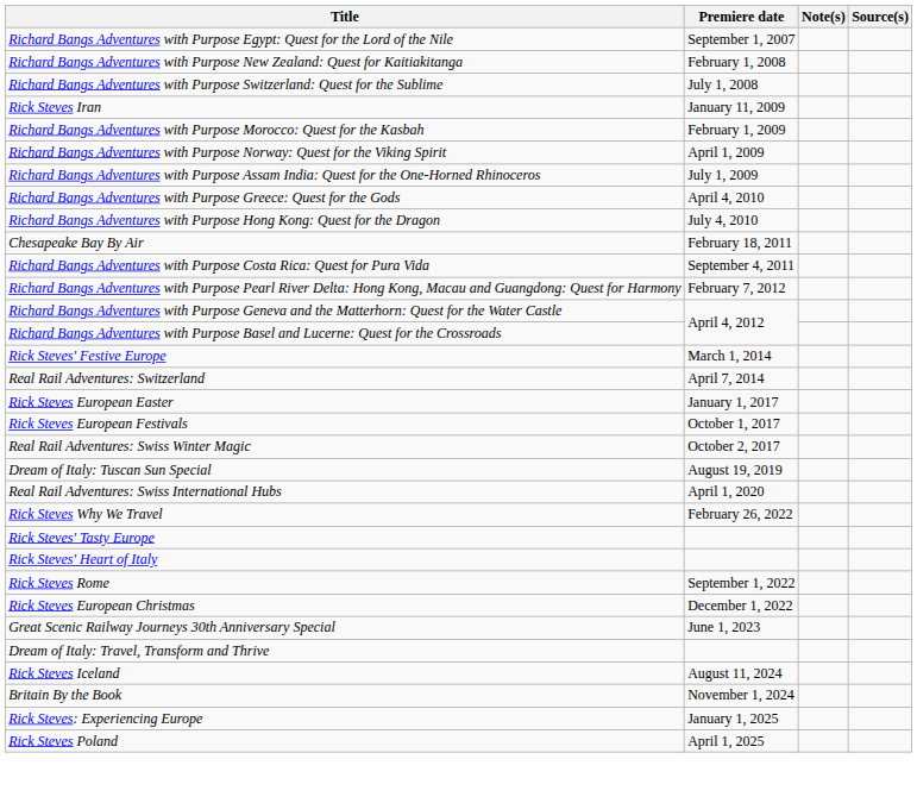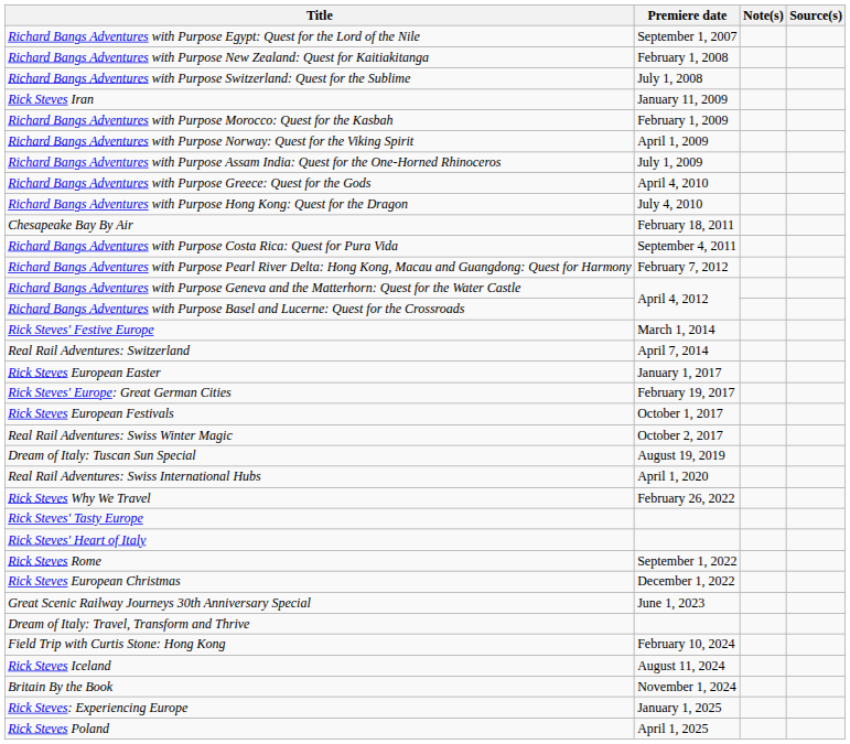+ row: Rick Steves' Europe: Great German Cities | February 19, 2017
+ row: Field Trip with Curtis Stone: Hong Kong | February 10, 2024
